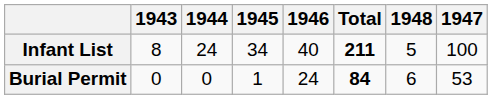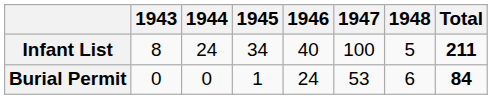columns swapped: 1947 <-> Total
